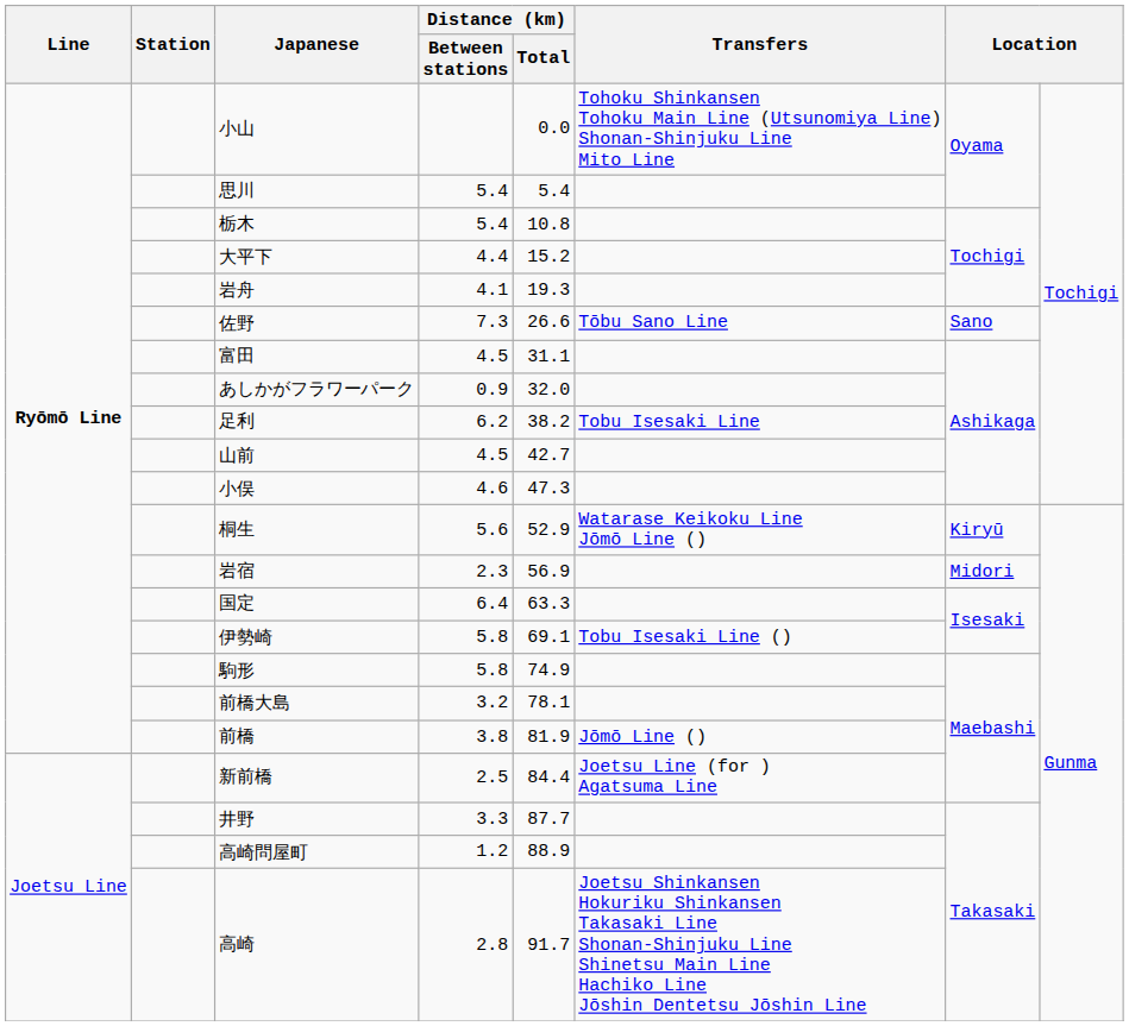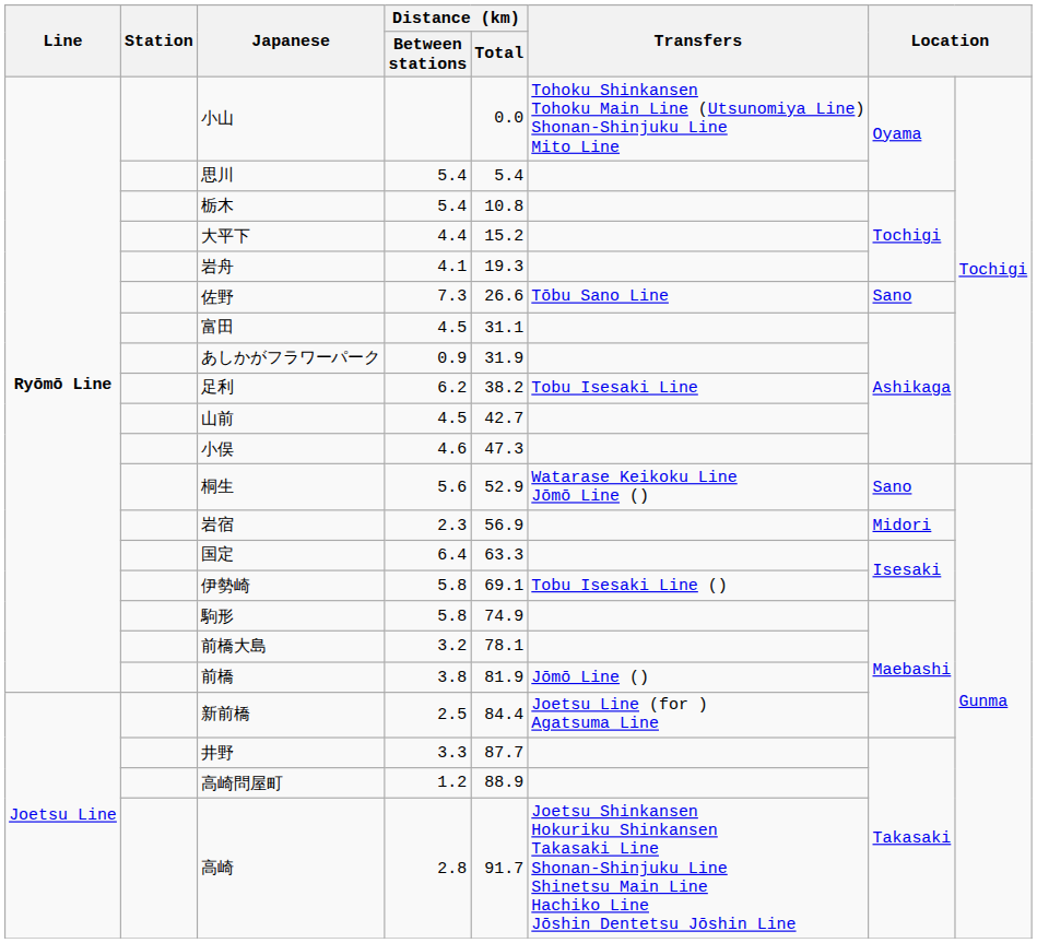あしかがフラワーパーク | Distance (km) / Total: 32.0 -> 31.9
桐生 | column 7: Kiryū -> Sano
